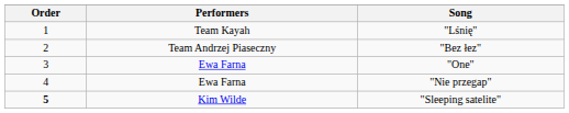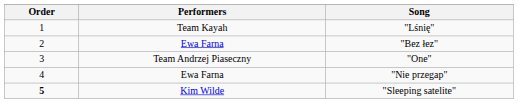"Bez łez" | Performers: Team Andrzej Piaseczny -> Ewa Farna
"One" | Performers: Ewa Farna -> Team Andrzej Piaseczny
